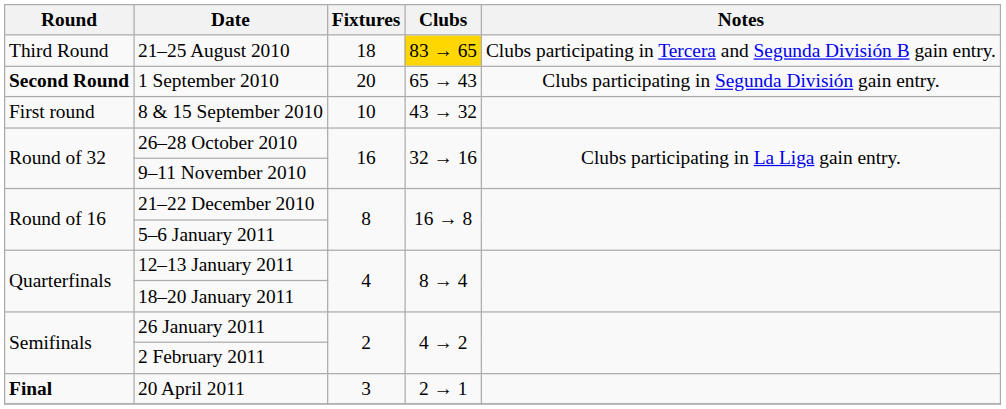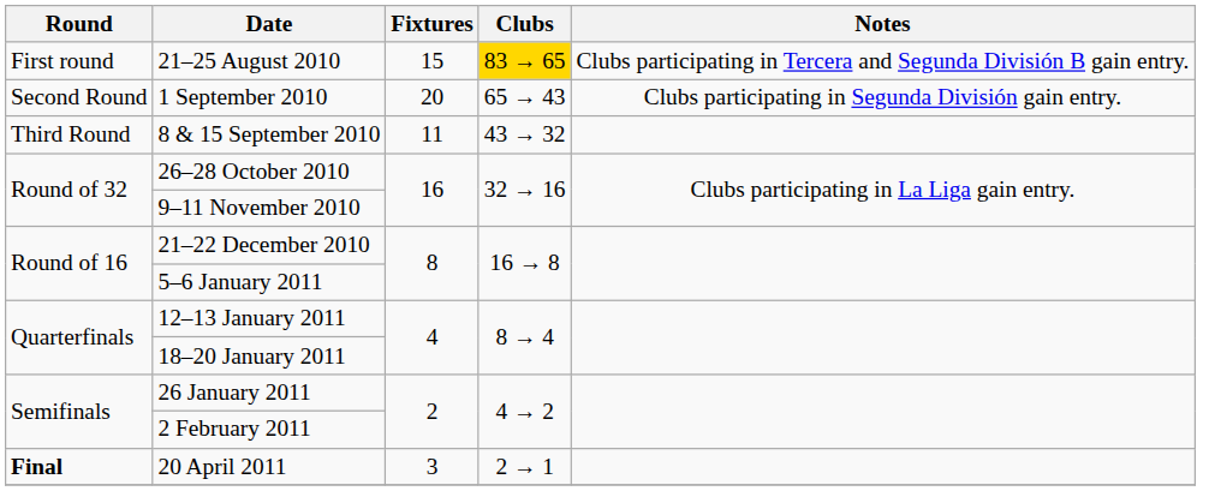21–25 August 2010 | Round: Third Round -> First round
21–25 August 2010 | Fixtures: 18 -> 15
1 September 2010 | Round: bold -> normal
8 & 15 September 2010 | Round: First round -> Third Round
8 & 15 September 2010 | Fixtures: 10 -> 11
